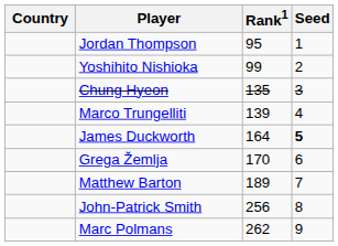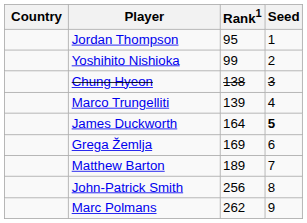Chung Hyeon | Rank1: 135 -> 138
Grega Žemlja | Rank1: 170 -> 169
